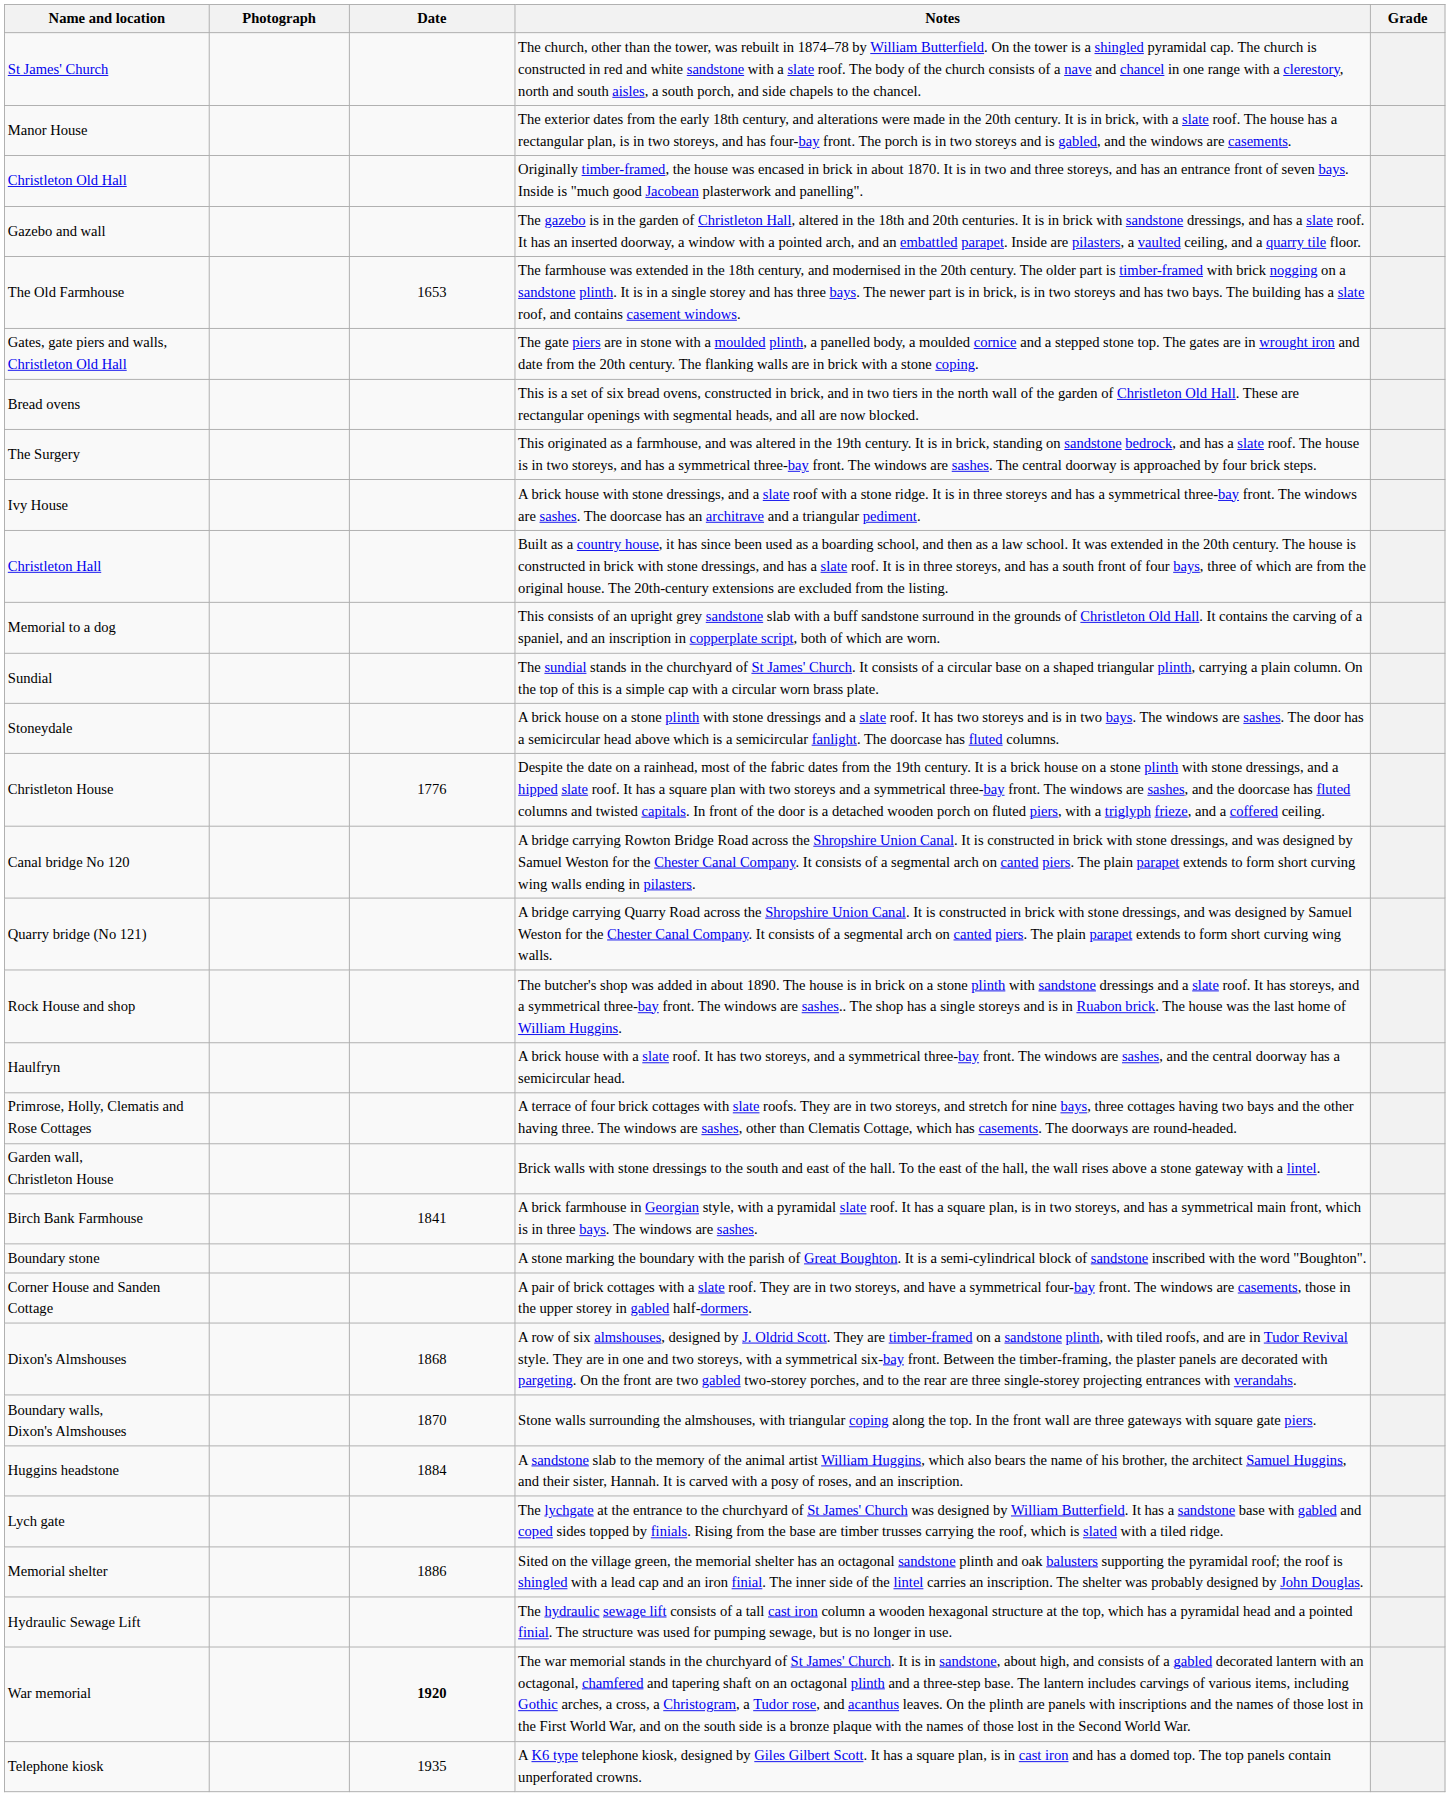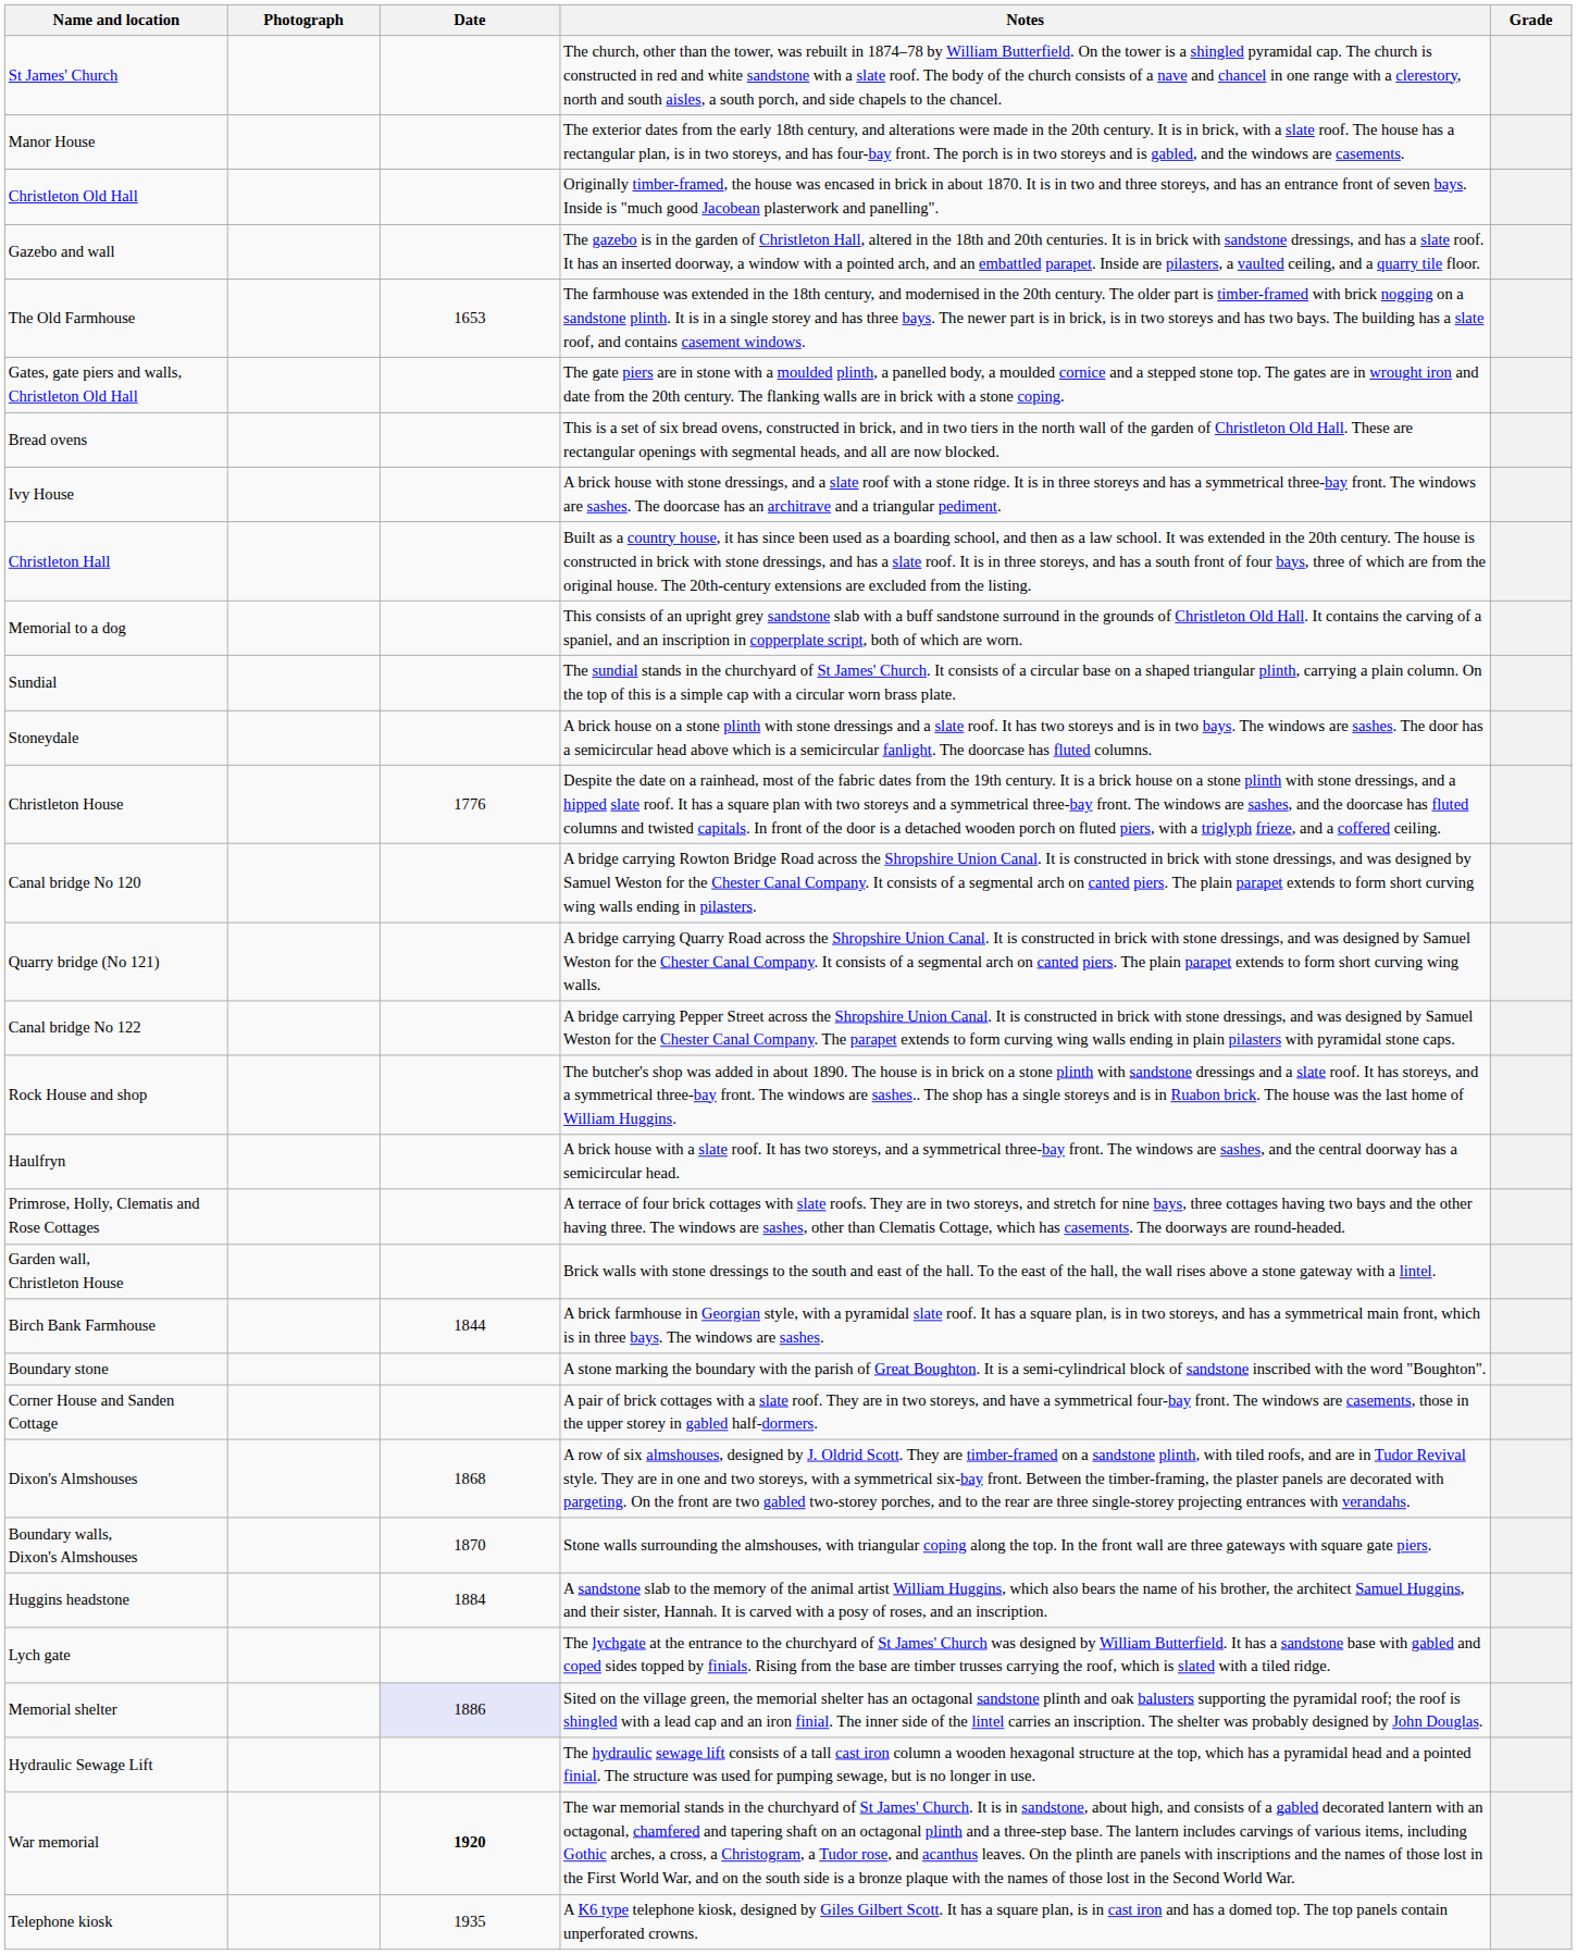- row: The Surgery | This originated as a farmhouse, and was altered in the 19th century. It is in brick, standing on sandstone bedrock, and has a slate roof. The house is in two storeys, and has a symmetrical three-bay front. The windows are sashes. The central doorway is approached by four brick steps.
+ row: Canal bridge No 122 | A bridge carrying Pepper Street across the Shropshire Union Canal. It is constructed in brick with stone dressings, and was designed by Samuel Weston for the Chester Canal Company. The parapet extends to form curving wing walls ending in plain pilasters with pyramidal stone caps.
Birch Bank Farmhouse | Date: 1841 -> 1844
Memorial shelter | Date: no background -> lavender background
